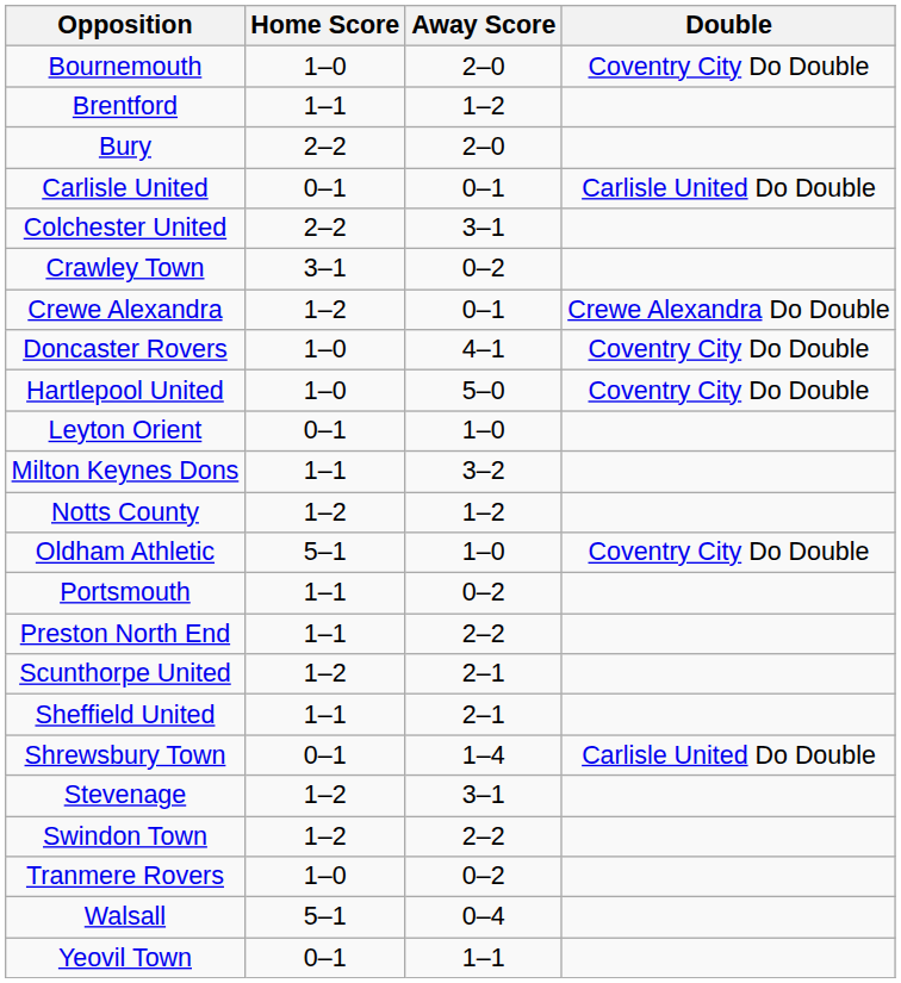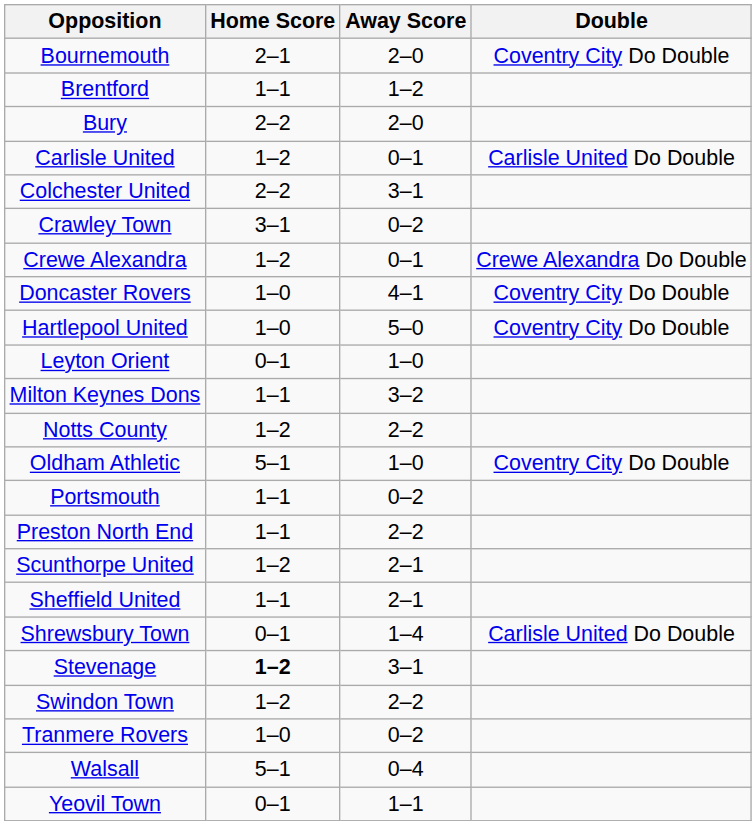Bournemouth | Home Score: 1–0 -> 2–1
Carlisle United | Home Score: 0–1 -> 1–2
Notts County | Away Score: 1–2 -> 2–2
Stevenage | Home Score: normal -> bold
